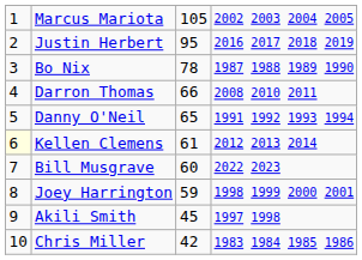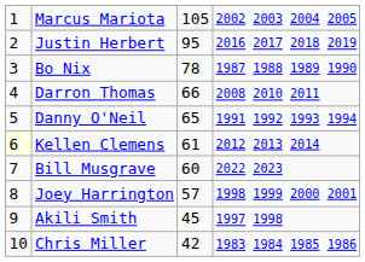Joey Harrington | column 3: 59 -> 57
